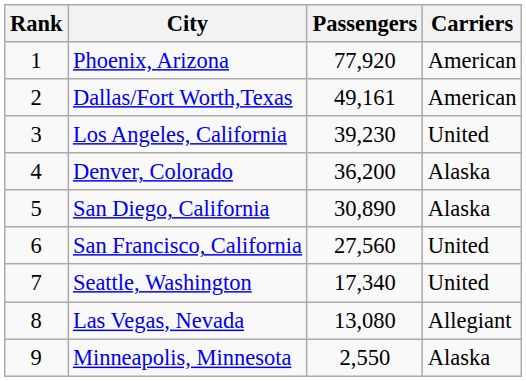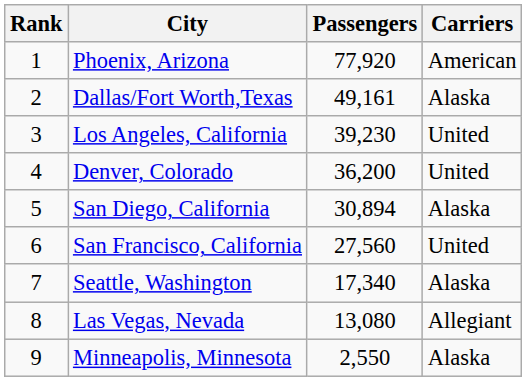Dallas/Fort Worth,Texas | Carriers: American -> Alaska
Denver, Colorado | Carriers: Alaska -> United
San Diego, California | Passengers: 30,890 -> 30,894
Seattle, Washington | Carriers: United -> Alaska
